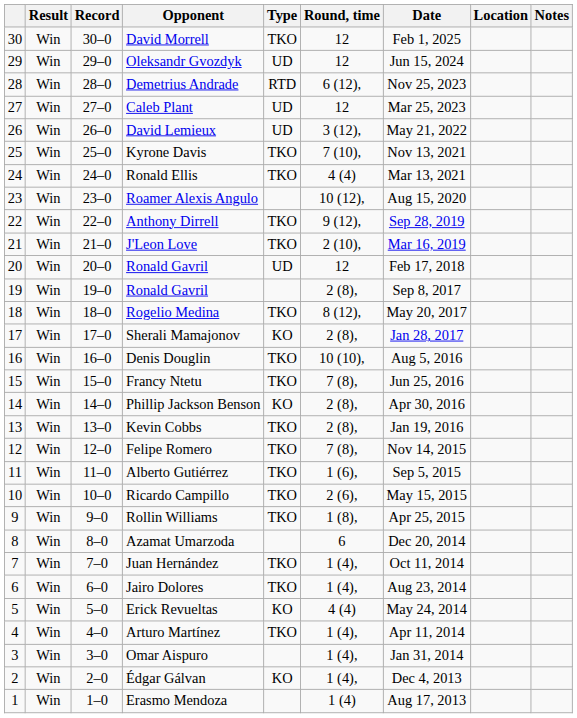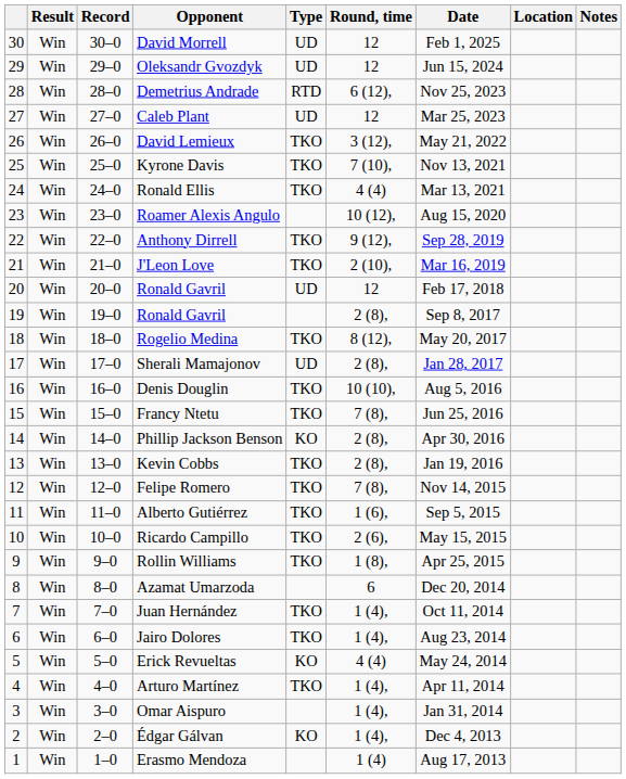David Morrell | Type: TKO -> UD
David Lemieux | Type: UD -> TKO
Sherali Mamajonov | Type: KO -> UD
